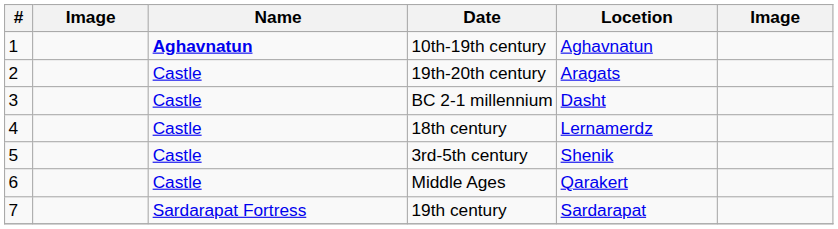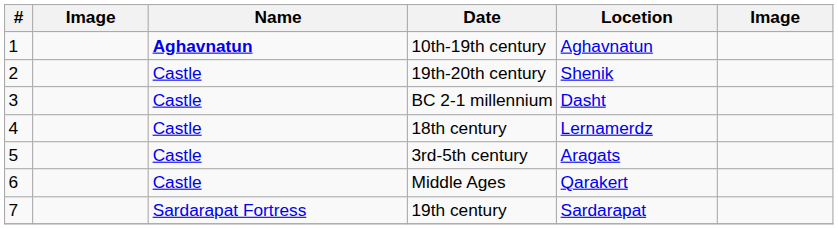19th-20th century | Locetion: Aragats -> Shenik
3rd-5th century | Locetion: Shenik -> Aragats
